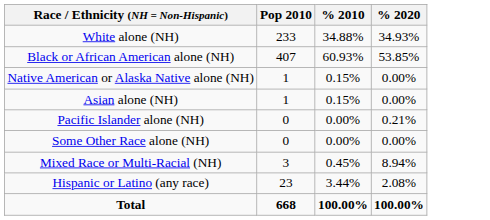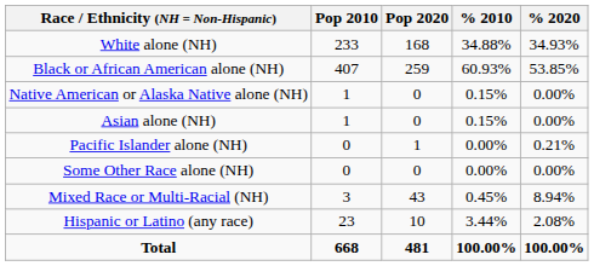+ column: Pop 2020 | 168 | 259 | 0 | 0 | 1 | 0 | 43 | 10 | 481
